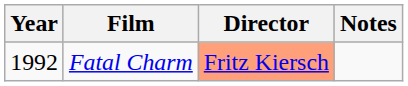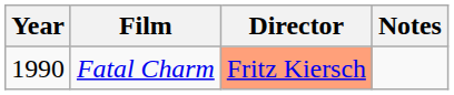Fatal Charm | Year: 1992 -> 1990
